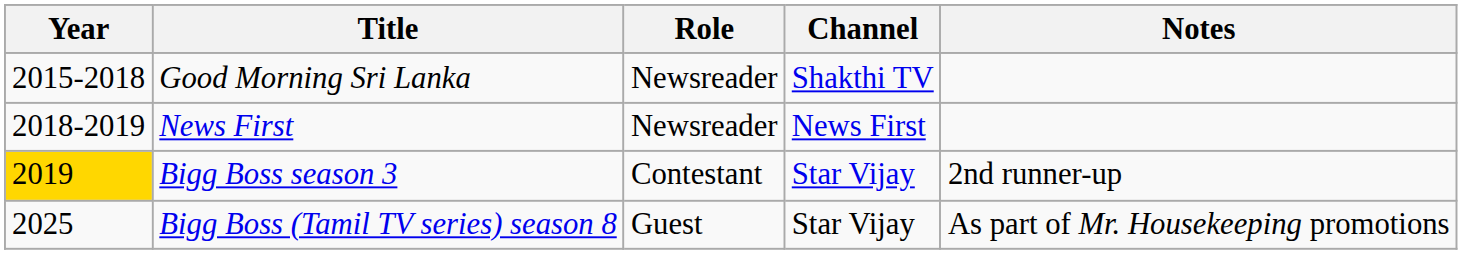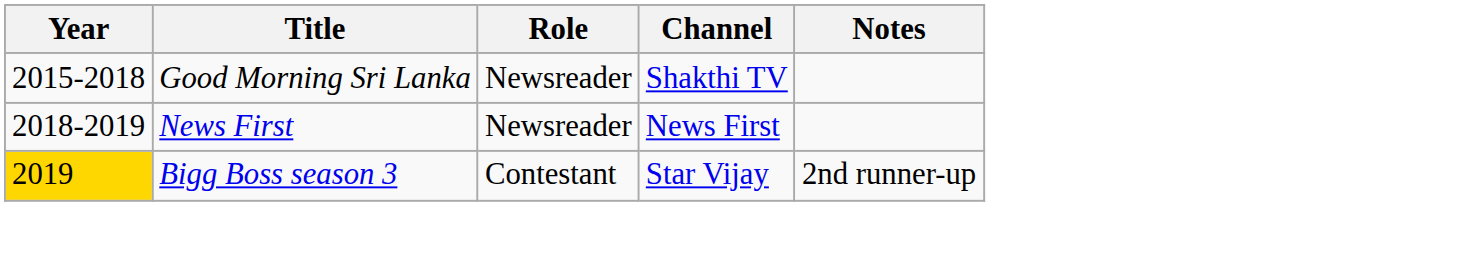- row: 2025 | Bigg Boss (Tamil TV series) season 8 | Guest | Star Vijay | As part of Mr. Housekeeping promotions
